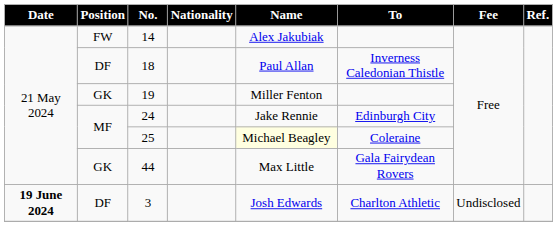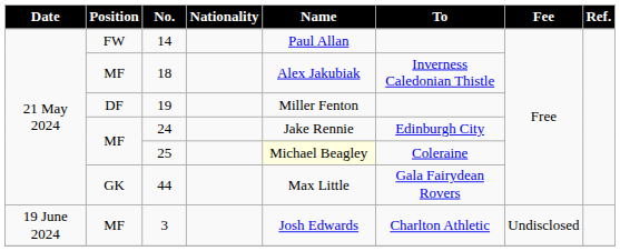14 | Name: Alex Jakubiak -> Paul Allan
18 | Position: DF -> MF
18 | Name: Paul Allan -> Alex Jakubiak
19 | Position: GK -> DF
3 | Date: bold -> normal
3 | Position: DF -> MF
